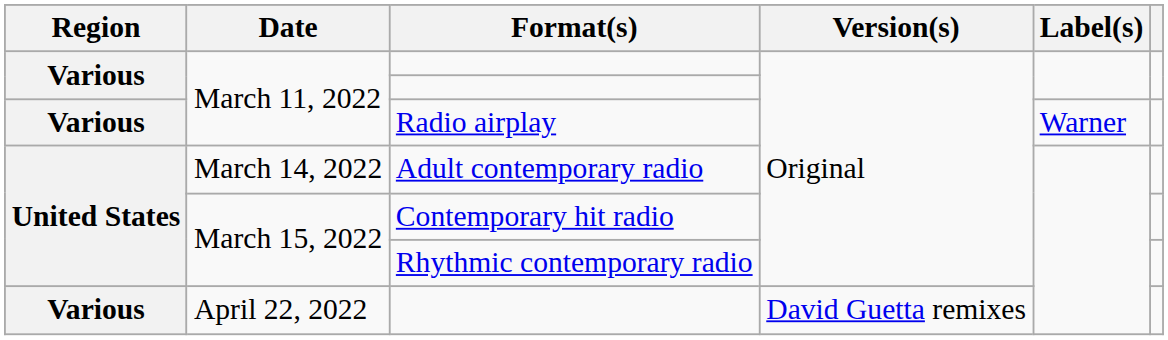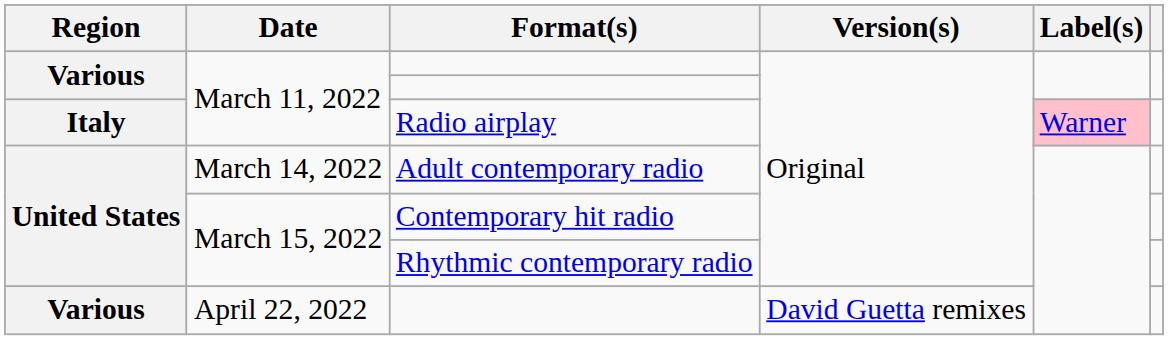Radio airplay | Region: Various -> Italy
Radio airplay | Label(s): no background -> pink background
